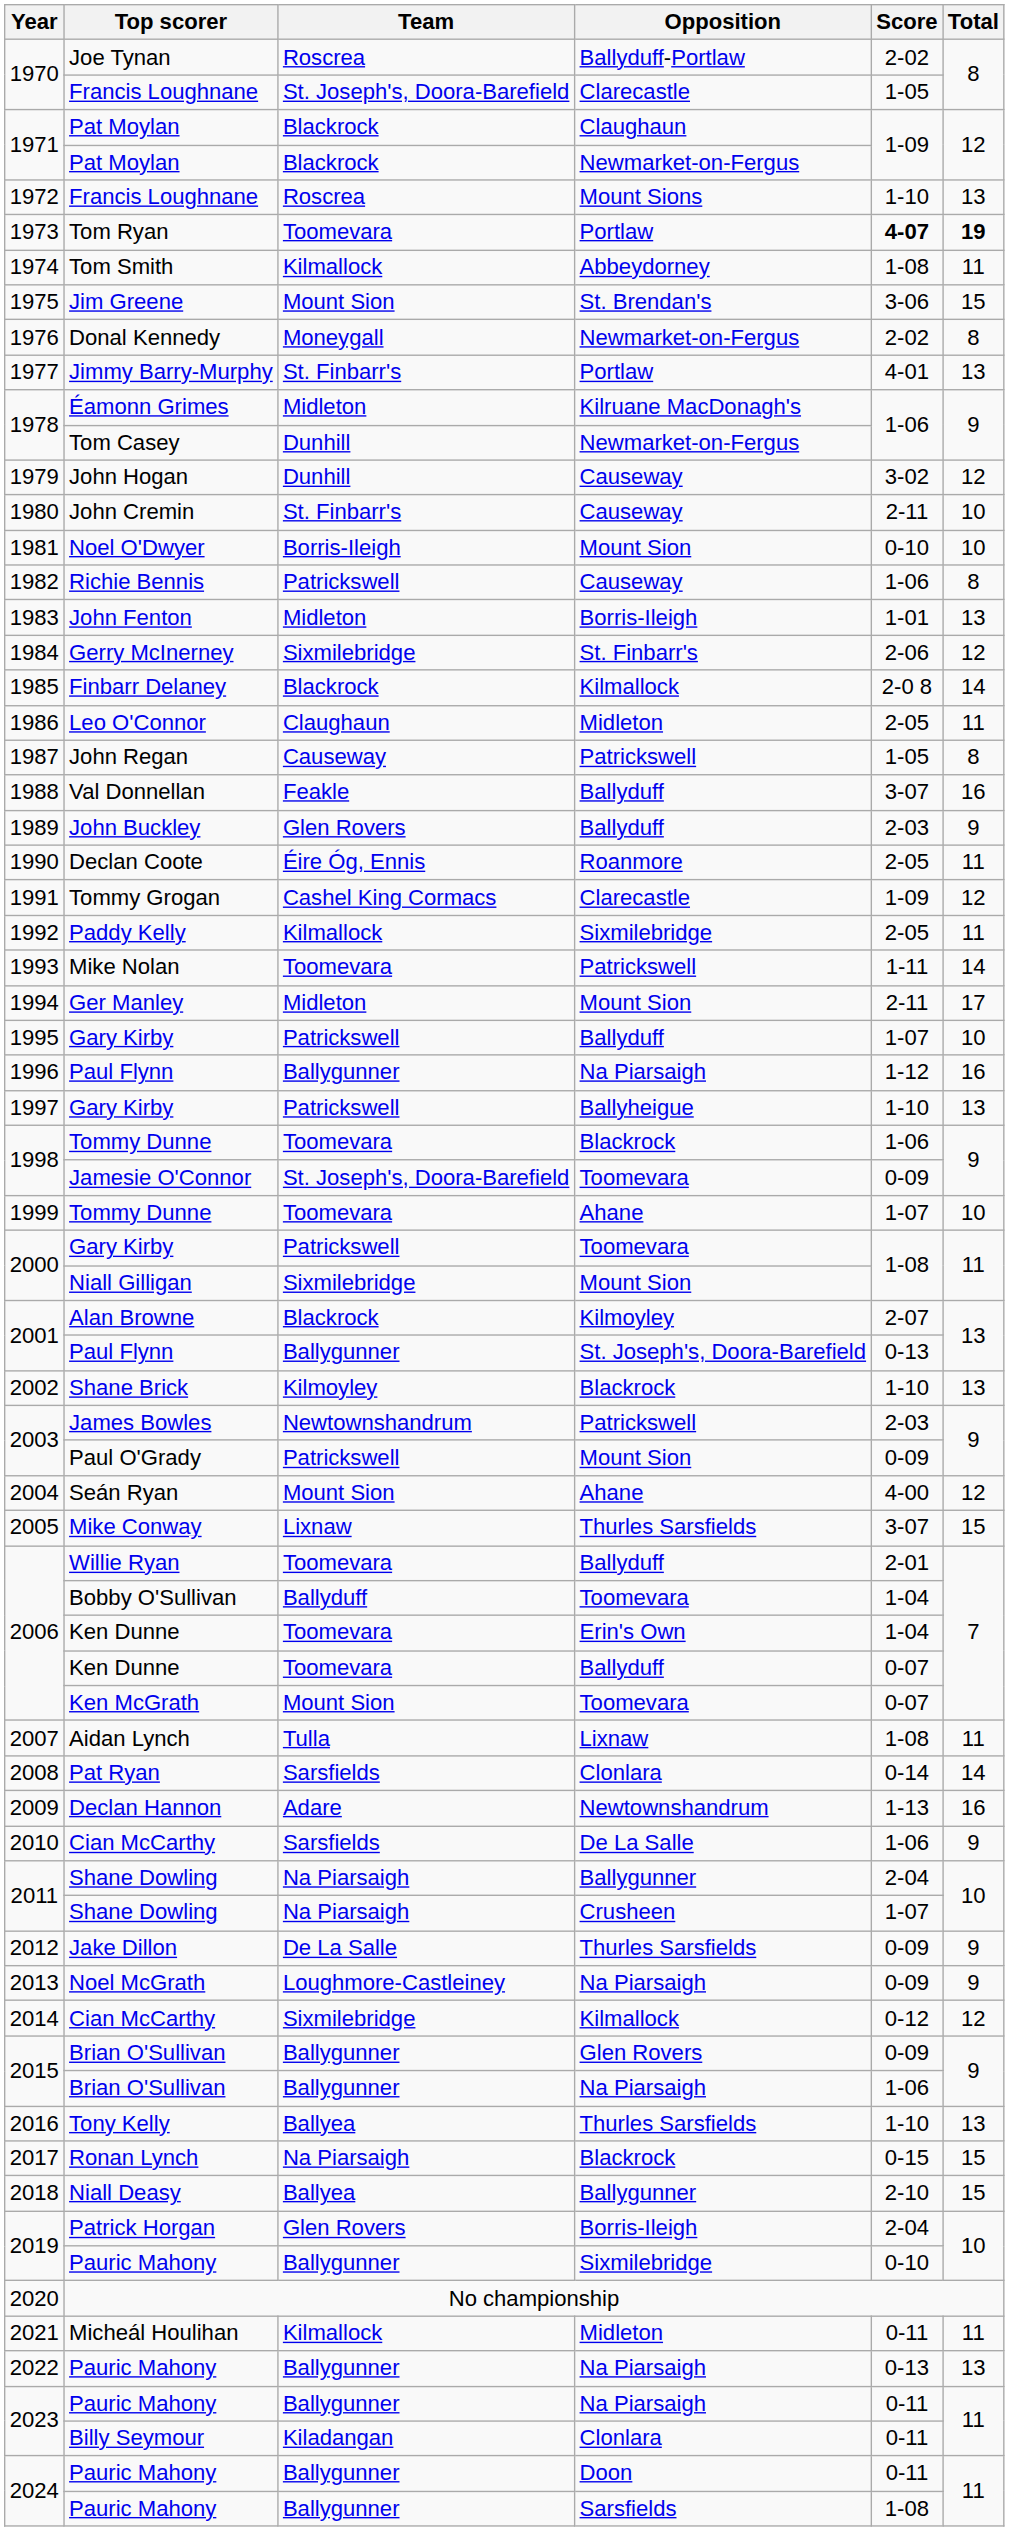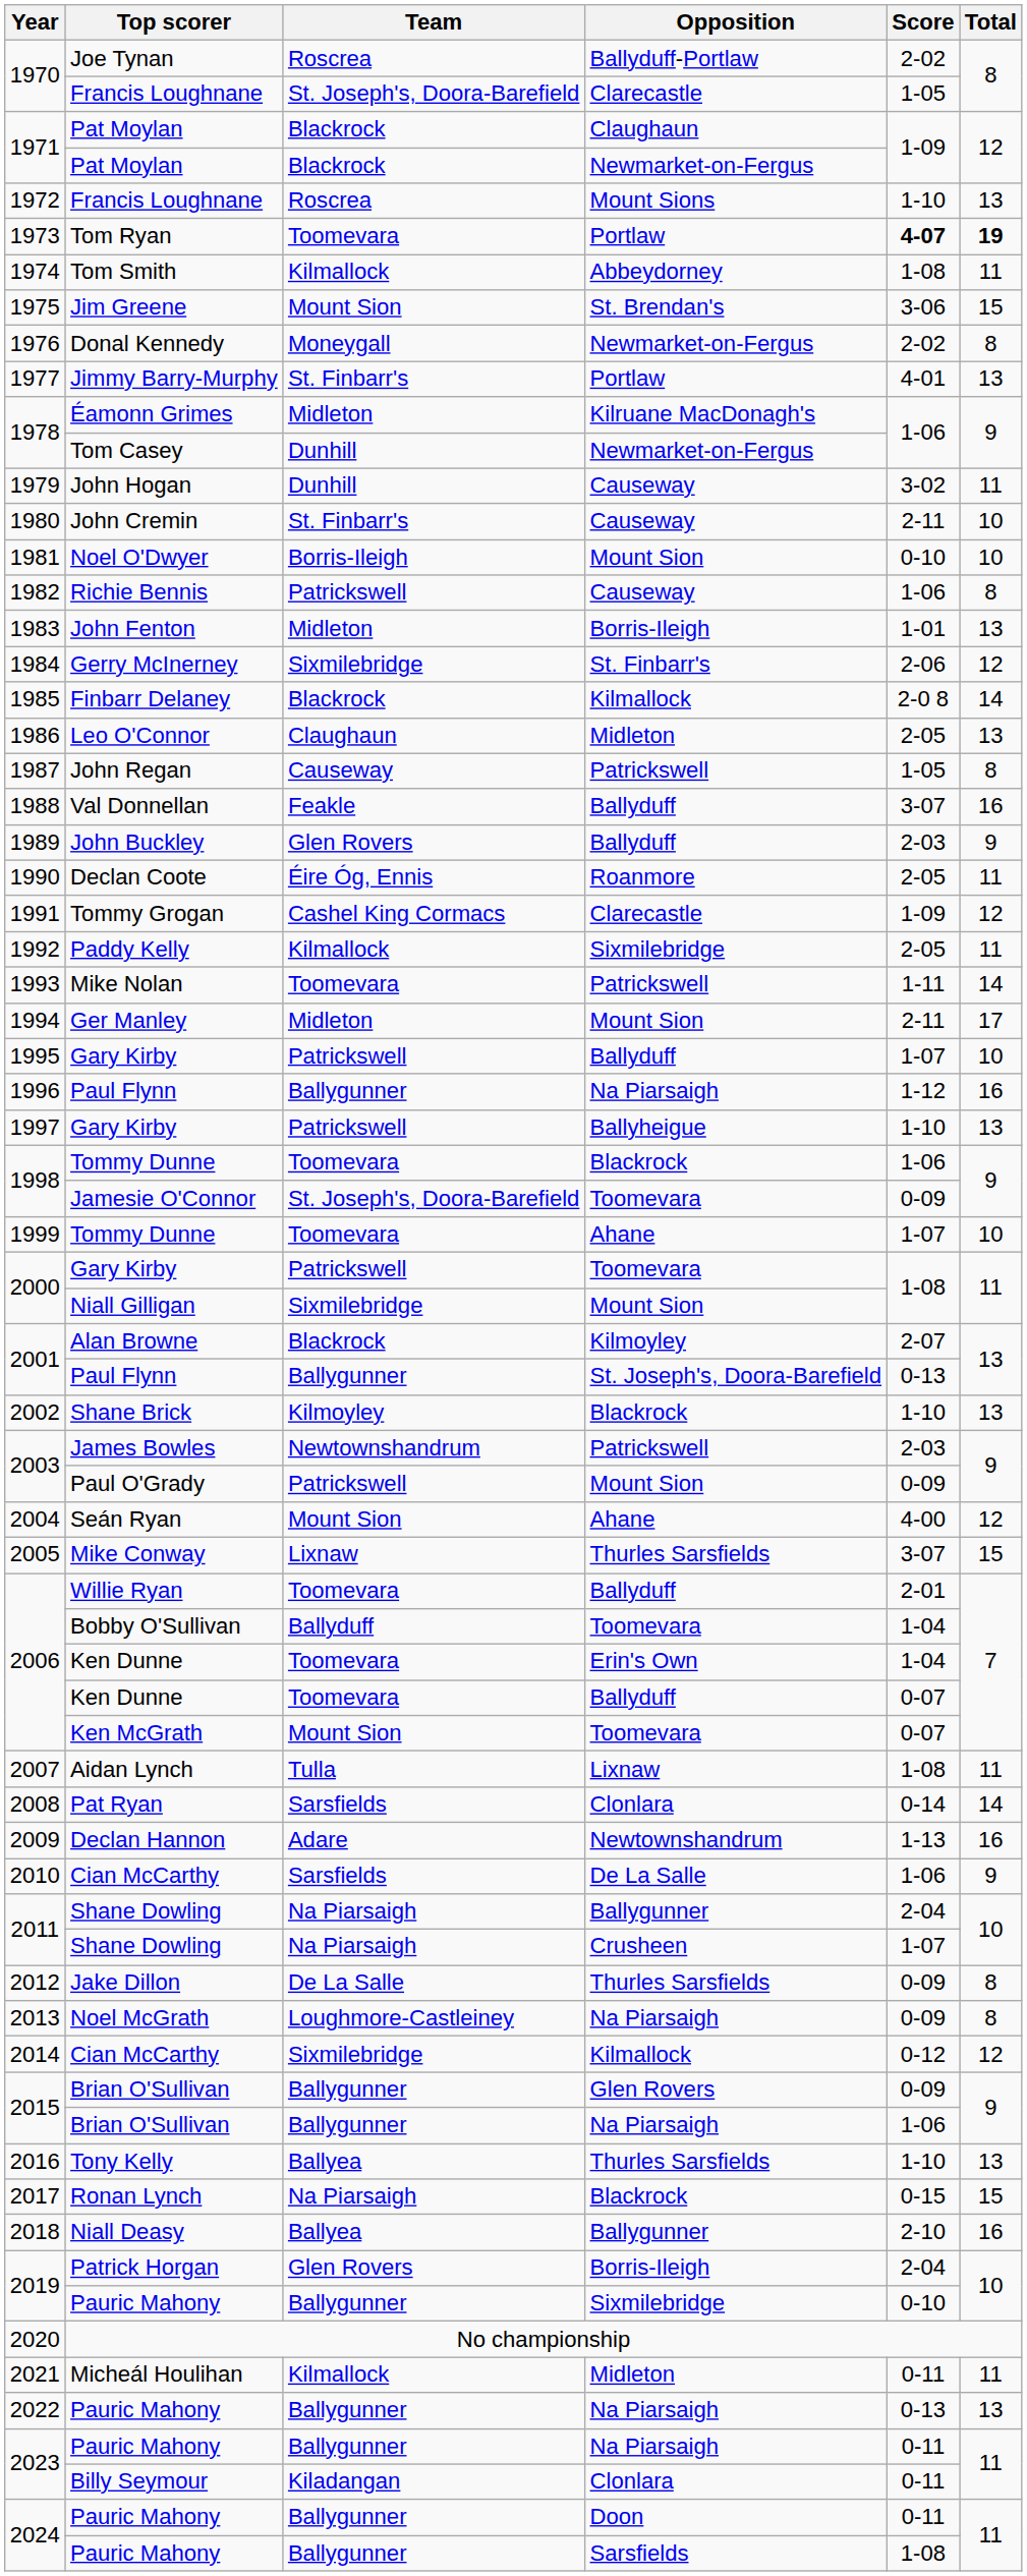John Hogan | Total: 12 -> 11
Leo O'Connor | Total: 11 -> 13
Jake Dillon | Total: 9 -> 8
Noel McGrath | Total: 9 -> 8
Niall Deasy | Total: 15 -> 16
